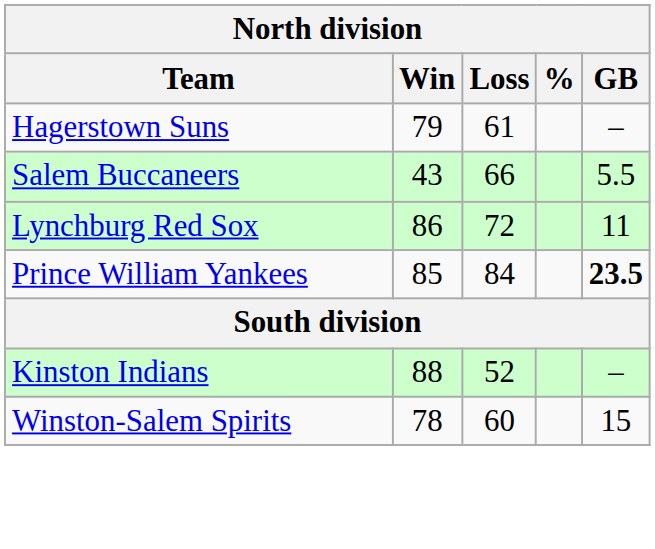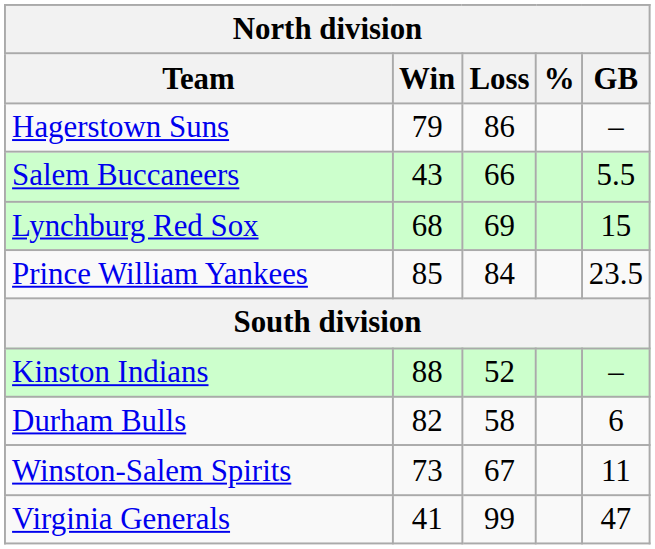Hagerstown Suns | Loss: 61 -> 86
Lynchburg Red Sox | Win: 86 -> 68
Lynchburg Red Sox | Loss: 72 -> 69
Lynchburg Red Sox | GB: 11 -> 15
Prince William Yankees | GB: bold -> normal
+ row: Durham Bulls | 82 | 58 | 6
Winston-Salem Spirits | Win: 78 -> 73
Winston-Salem Spirits | Loss: 60 -> 67
Winston-Salem Spirits | GB: 15 -> 11
+ row: Virginia Generals | 41 | 99 | 47
